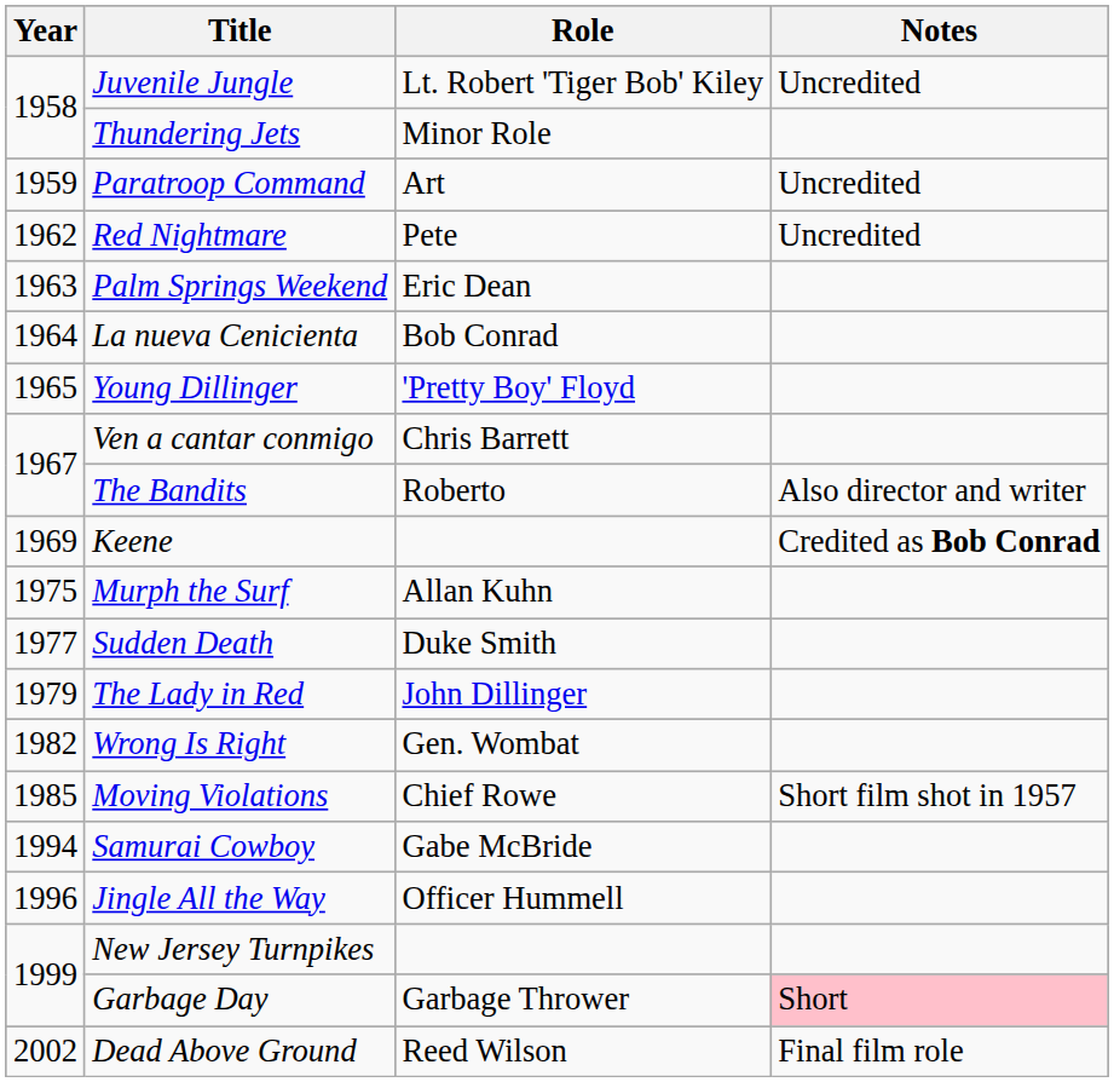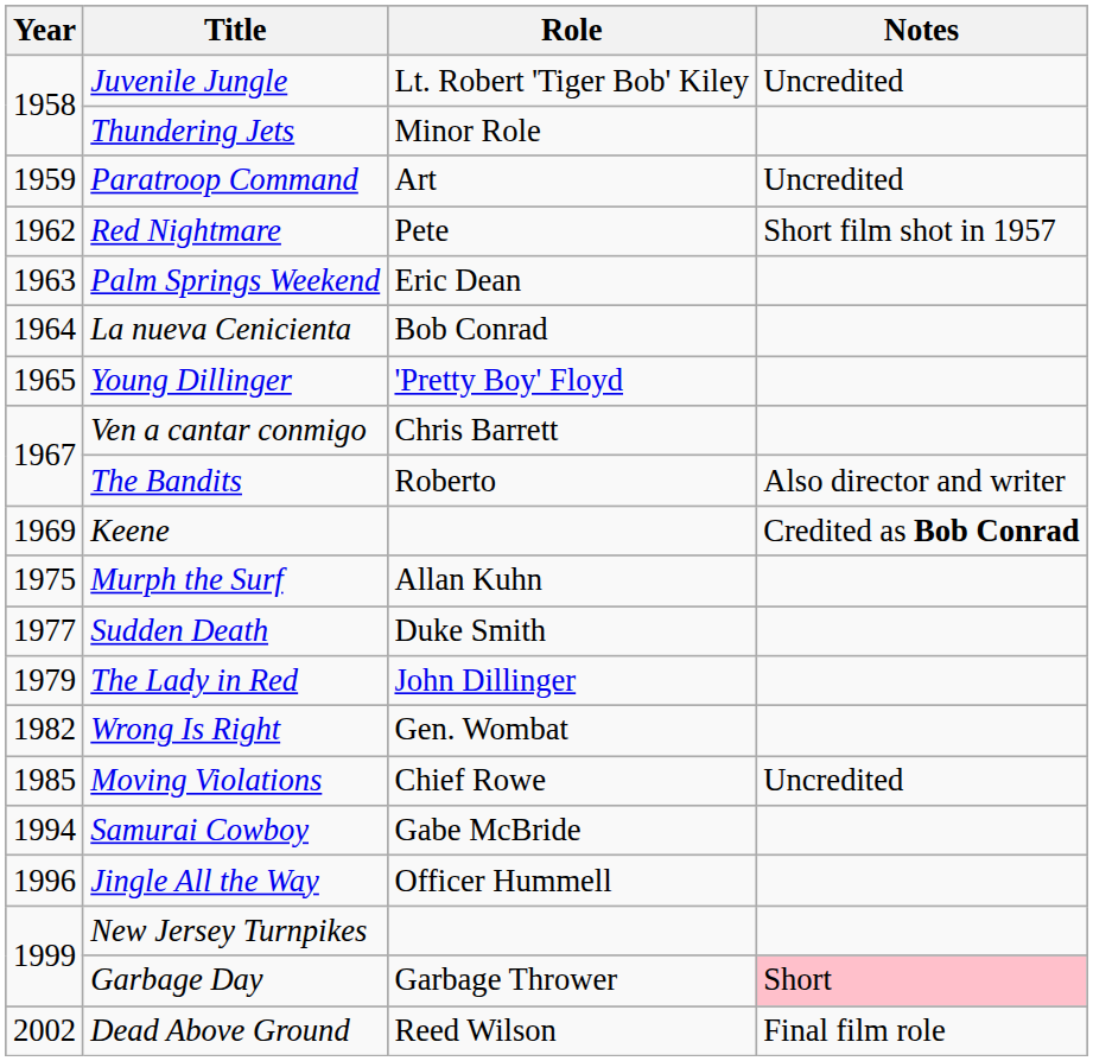Red Nightmare | Notes: Uncredited -> Short film shot in 1957
Moving Violations | Notes: Short film shot in 1957 -> Uncredited
